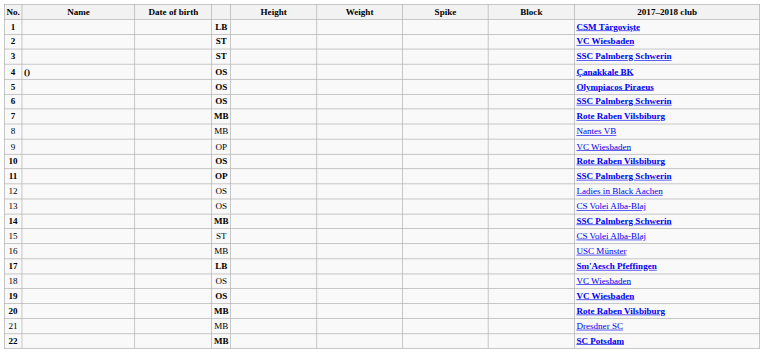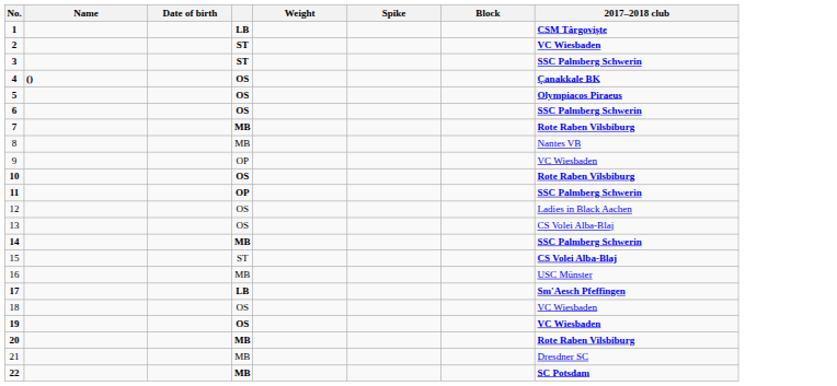- column: Height
15 | 2017–2018 club: normal -> bold
